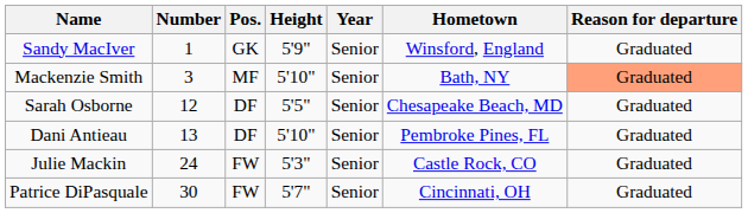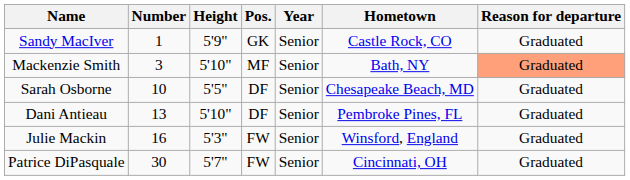columns swapped: Pos. <-> Height
Sandy MacIver | Hometown: Winsford, England -> Castle Rock, CO
Sarah Osborne | Number: 12 -> 10
Julie Mackin | Number: 24 -> 16
Julie Mackin | Hometown: Castle Rock, CO -> Winsford, England
